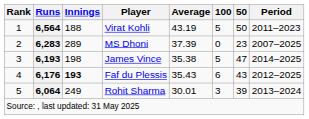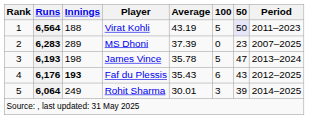Virat Kohli | 50: no background -> lavender background
James Vince | Average: 35.38 -> 35.78
James Vince | Period: 2014–2025 -> 2013–2024
Rohit Sharma | Period: 2013–2024 -> 2014–2025
